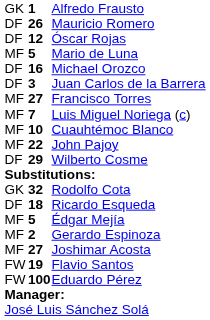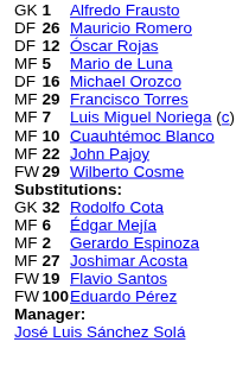- row: DF | 3 | Juan Carlos de la Barrera
Francisco Torres | column 2: 27 -> 29
Wilberto Cosme | column 1: DF -> FW
- row: DF | 18 | Ricardo Esqueda
Édgar Mejía | column 2: 5 -> 6
